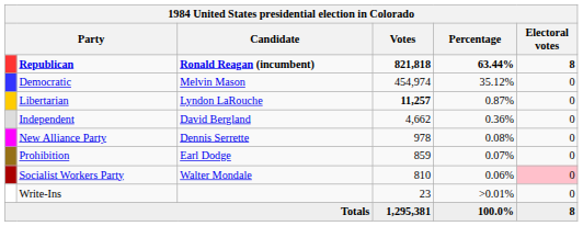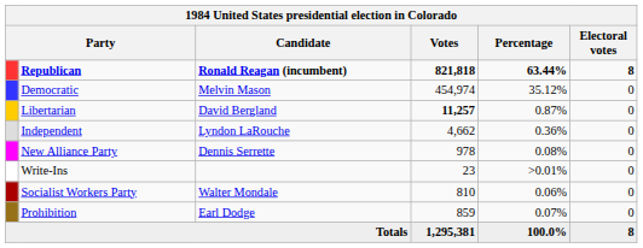Libertarian | Candidate: Lyndon LaRouche -> David Bergland
Independent | Candidate: David Bergland -> Lyndon LaRouche
rows swapped: Prohibition <-> Write-Ins
Socialist Workers Party | Electoral votes: pink background -> no background
